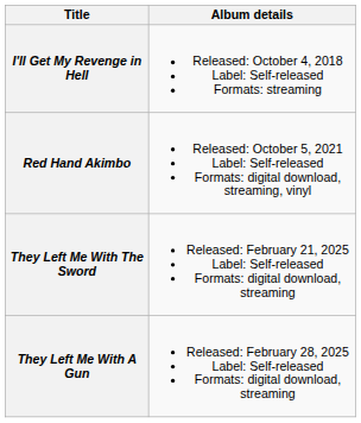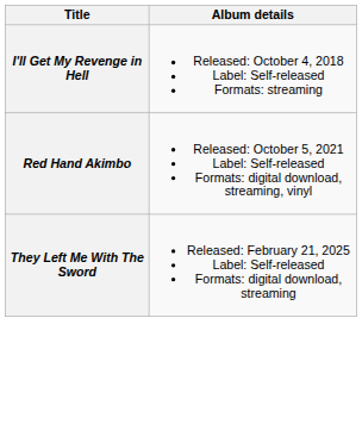- row: They Left Me With A Gun | Released: February 28, 2025 Label: Self-released Formats: digital download, streaming
